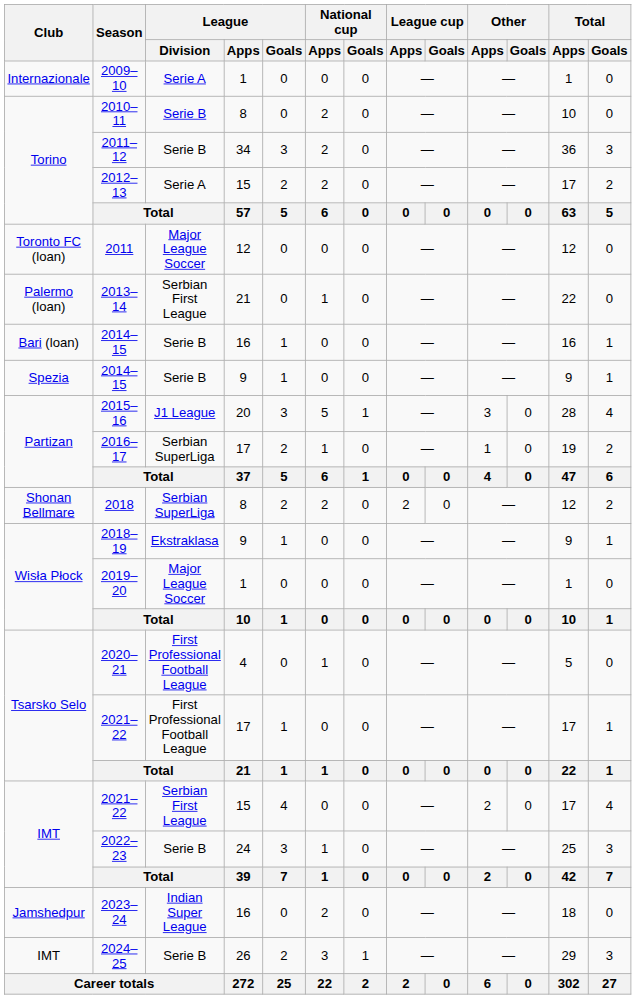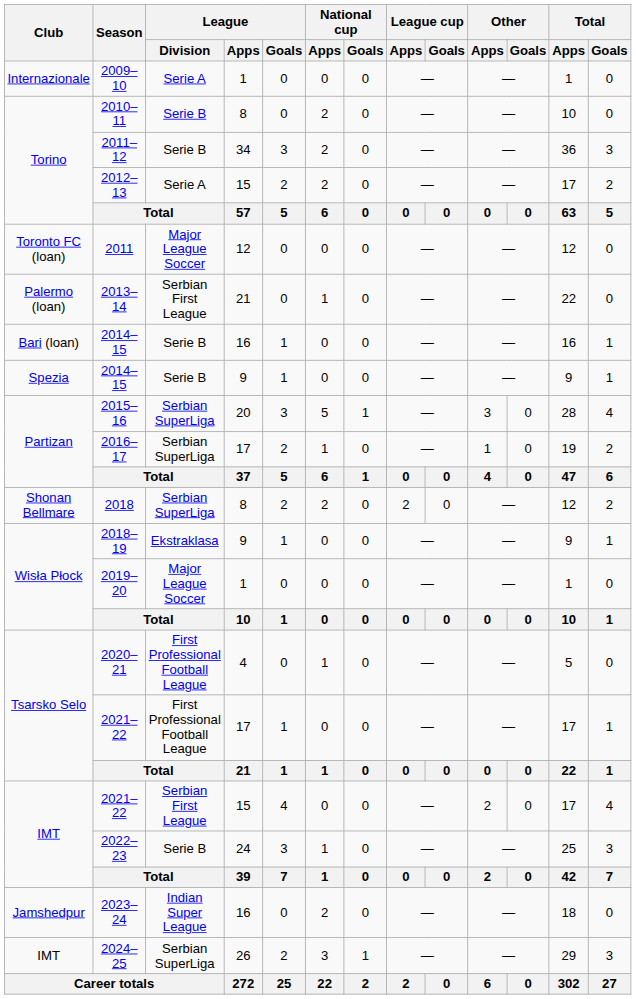2015–16 | League / Division: J1 League -> Serbian SuperLiga
2024–25 | League / Division: Serie B -> Serbian SuperLiga
